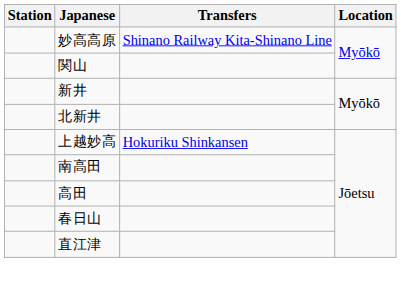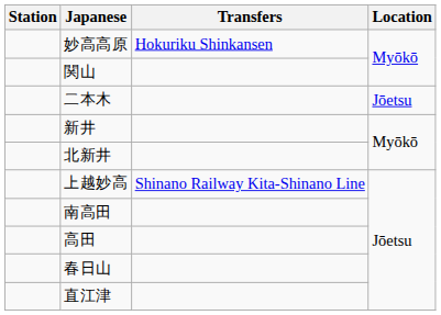妙高高原 | Transfers: Shinano Railway Kita-Shinano Line -> Hokuriku Shinkansen
+ row: 二本木 | Jōetsu
上越妙高 | Transfers: Hokuriku Shinkansen -> Shinano Railway Kita-Shinano Line
